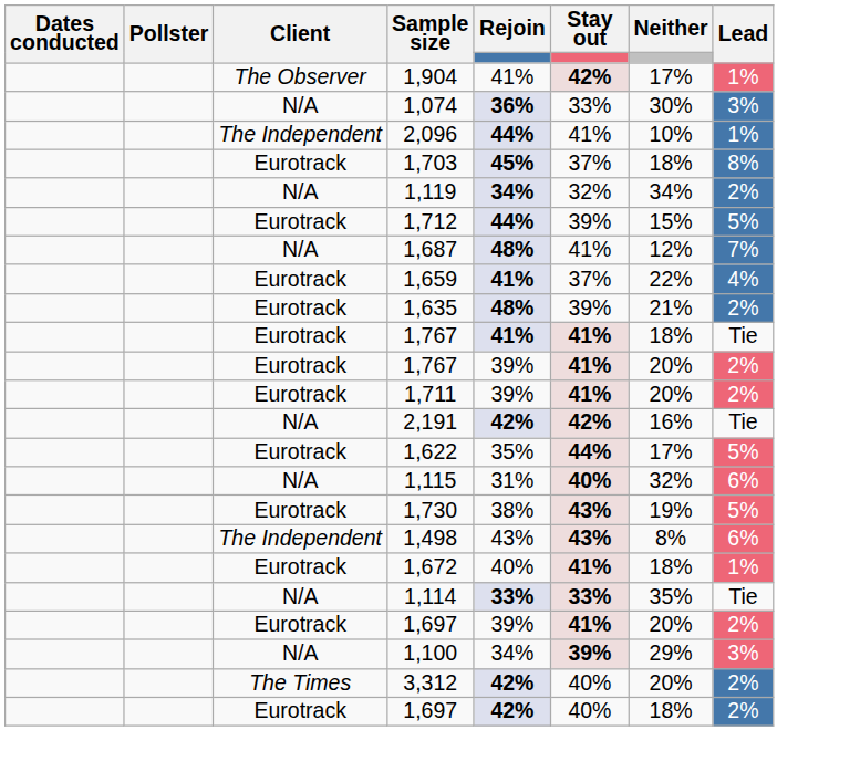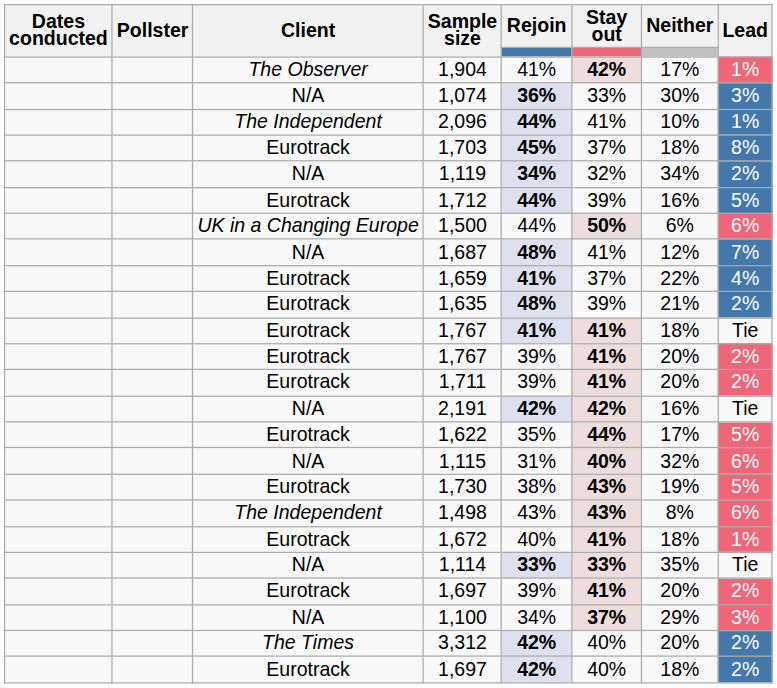1,712 | Neither: 15% -> 16%
+ row: UK in a Changing Europe | 1,500 | 44% | 50% | 6% | 6%
1,100 | Stay out: 39% -> 37%
